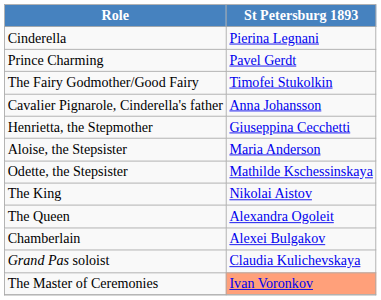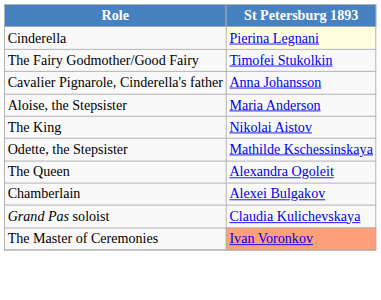Cinderella | St Petersburg 1893: no background -> lightyellow background
- row: Prince Charming | Pavel Gerdt
- row: Henrietta, the Stepmother | Giuseppina Cecchetti
rows swapped: Odette, the Stepsister <-> The King
